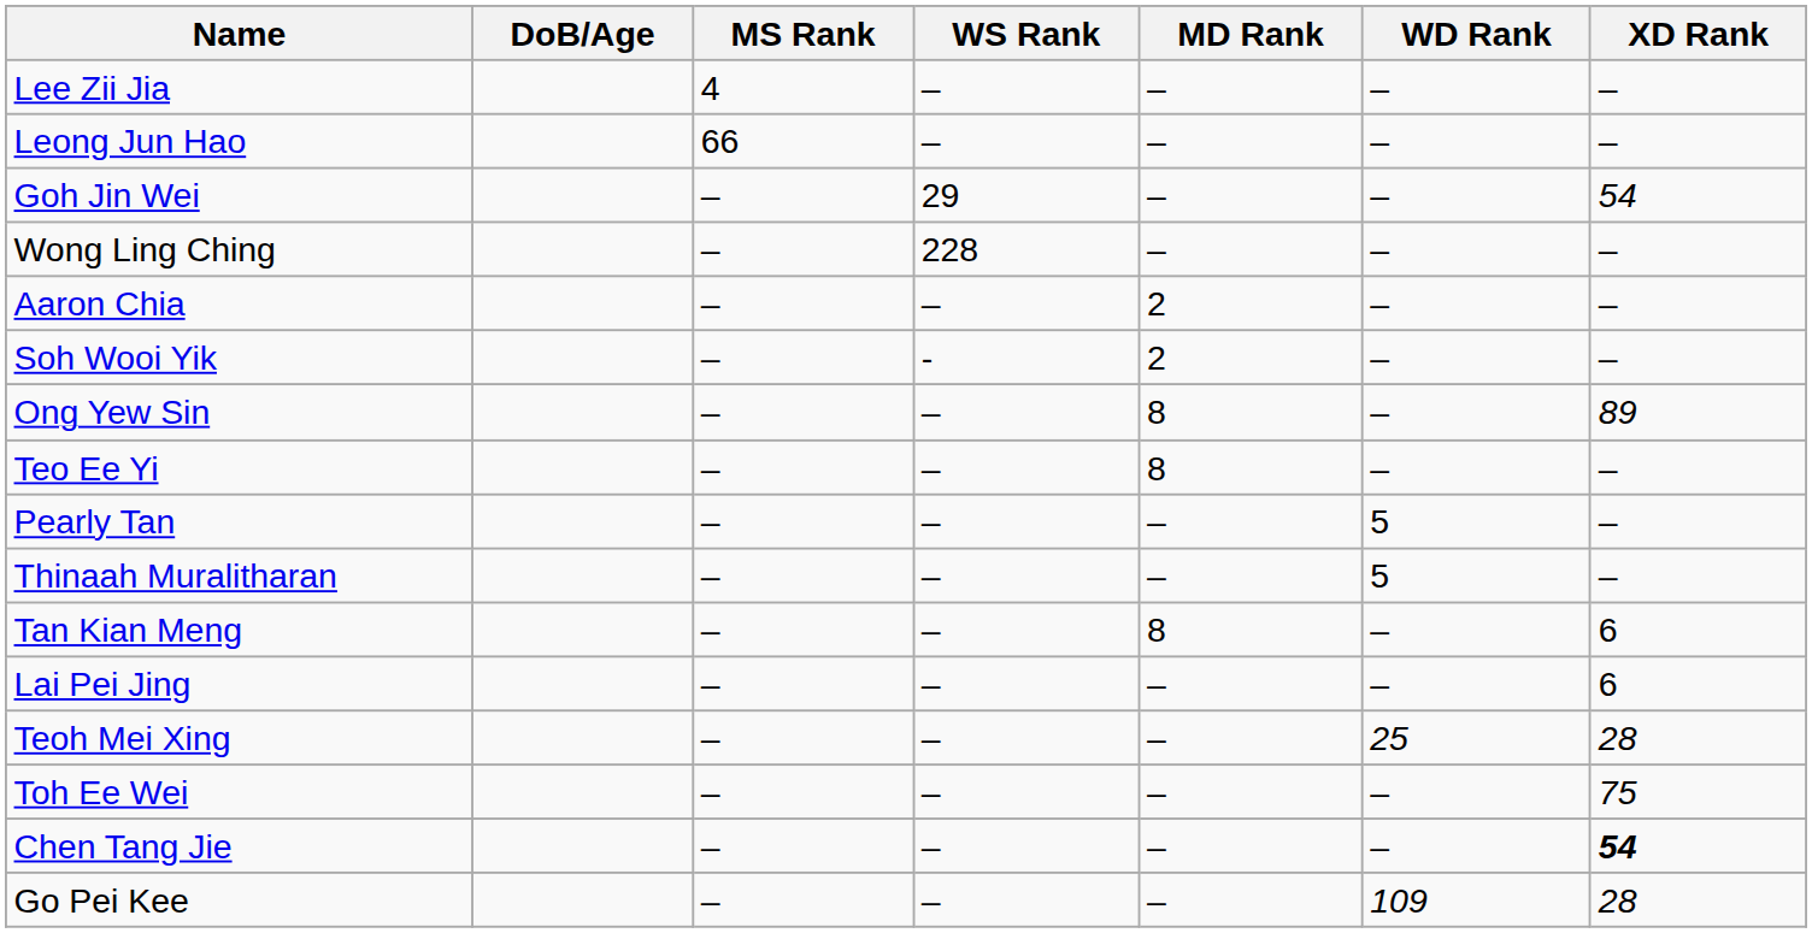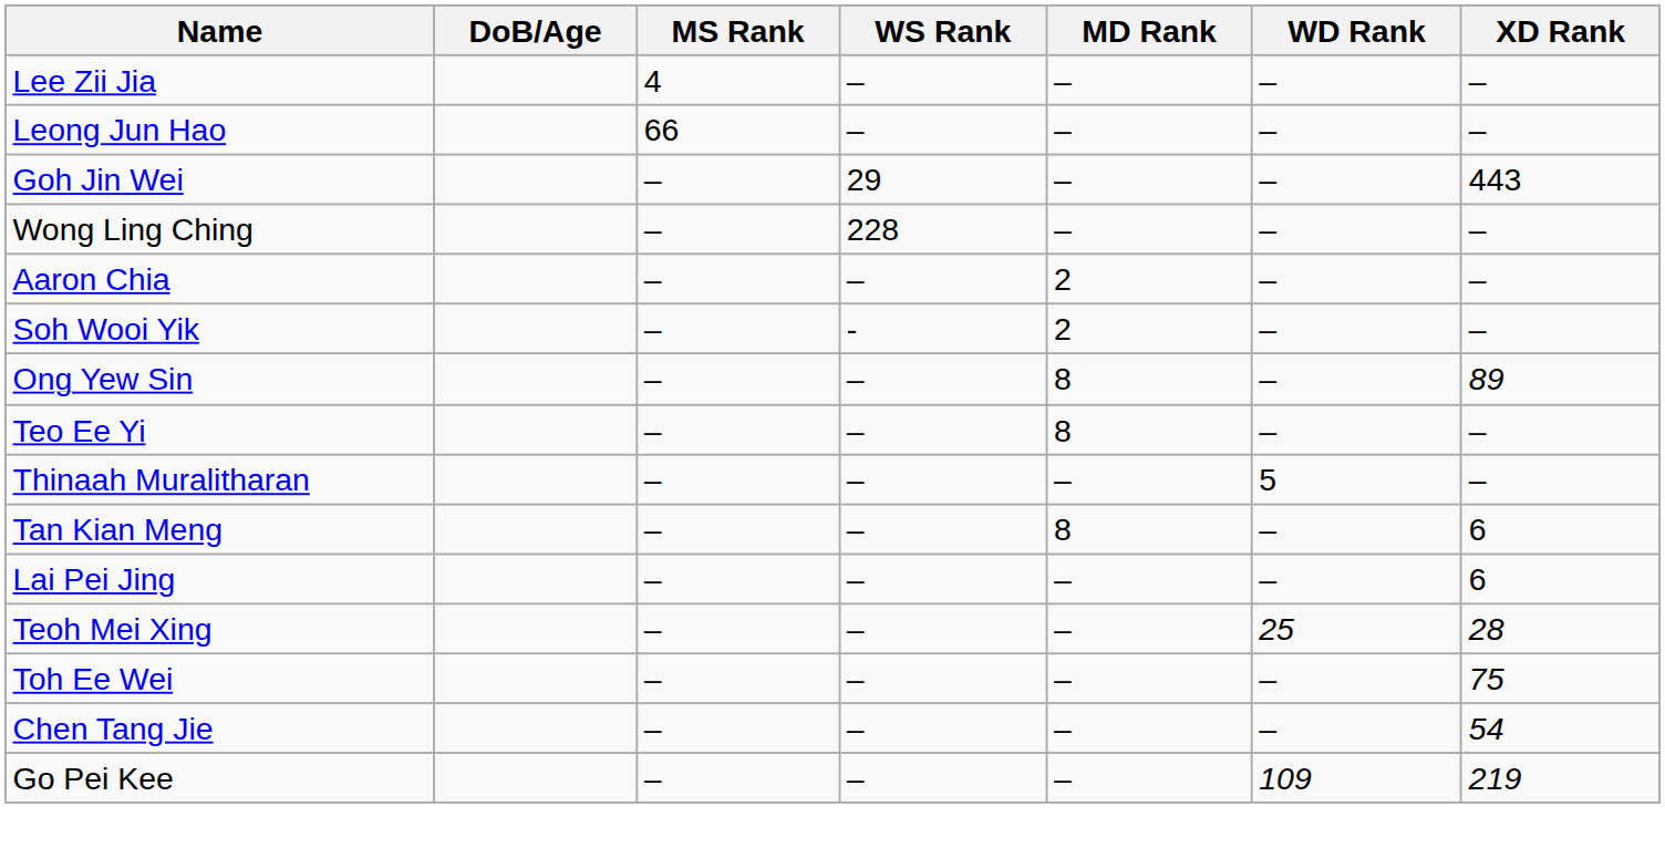Goh Jin Wei | XD Rank: 54 -> 443
- row: Pearly Tan | – | – | – | 5 | –
Chen Tang Jie | XD Rank: bold -> normal
Go Pei Kee | XD Rank: 28 -> 219
